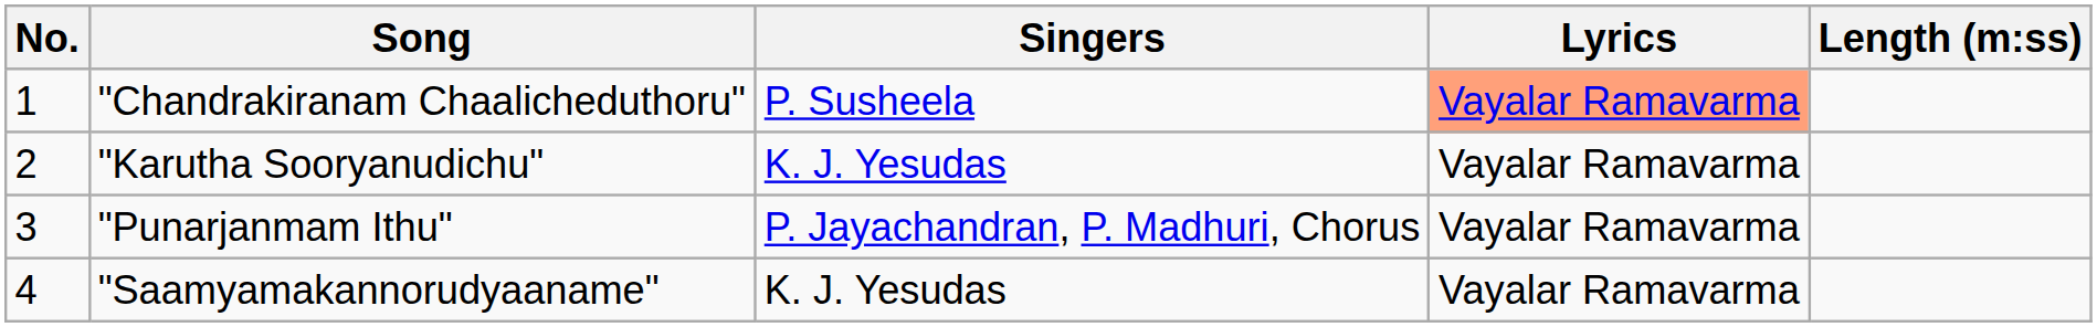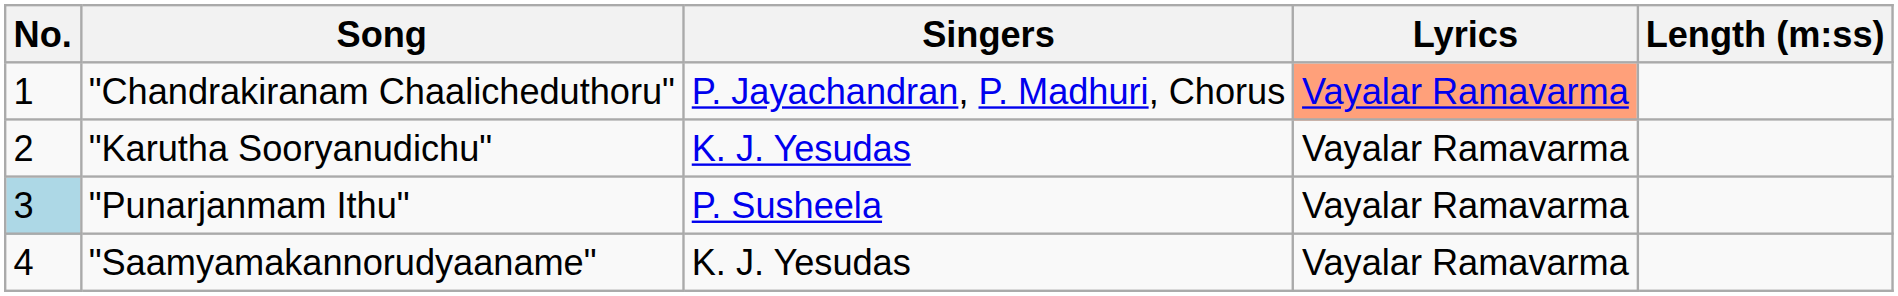"Chandrakiranam Chaalicheduthoru" | Singers: P. Susheela -> P. Jayachandran, P. Madhuri, Chorus
"Punarjanmam Ithu" | No.: no background -> lightblue background
"Punarjanmam Ithu" | Singers: P. Jayachandran, P. Madhuri, Chorus -> P. Susheela
